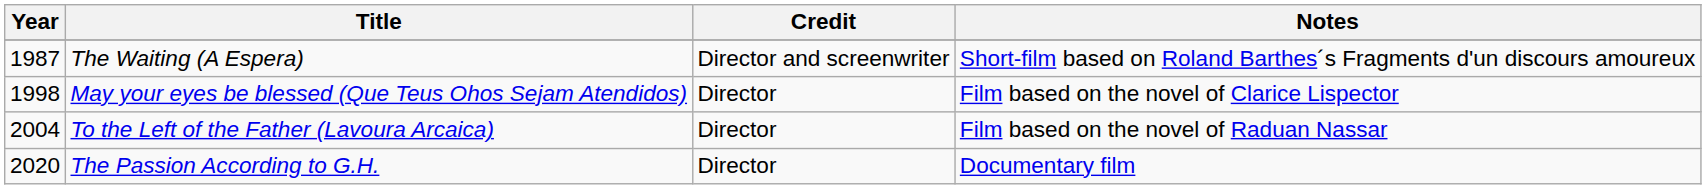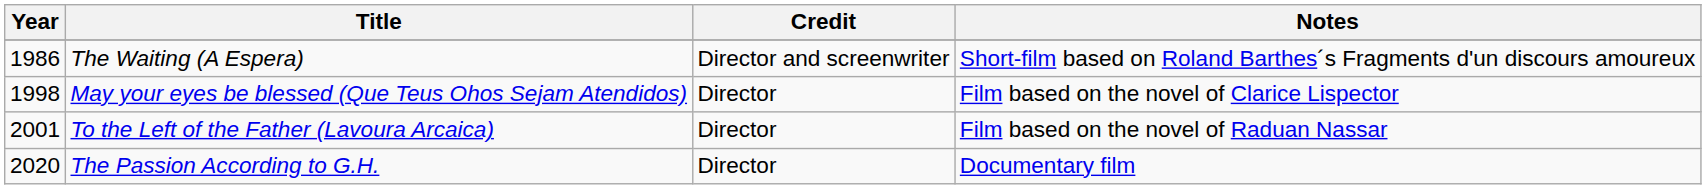The Waiting (A Espera) | Year: 1987 -> 1986
To the Left of the Father (Lavoura Arcaica) | Year: 2004 -> 2001
